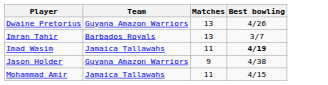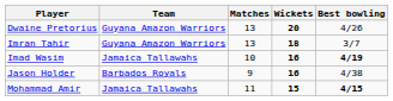+ column: Wickets | 20 | 18 | 16 | 16 | 15
Imran Tahir | Team: Barbados Royals -> Guyana Amazon Warriors
Imad Wasim | Matches: 11 -> 10
Jason Holder | Team: Guyana Amazon Warriors -> Barbados Royals
Mohammad Amir | Best bowling: normal -> bold
